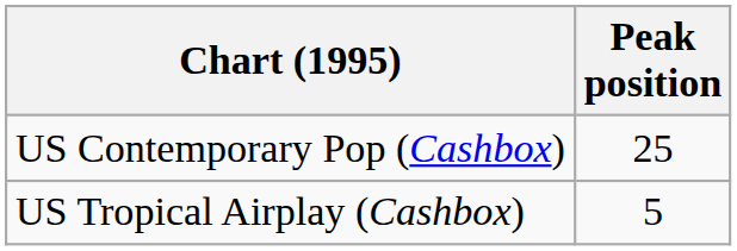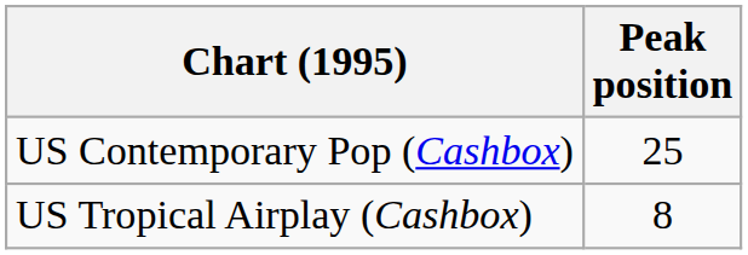US Tropical Airplay (Cashbox) | Peak position: 5 -> 8
